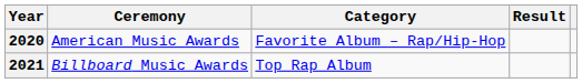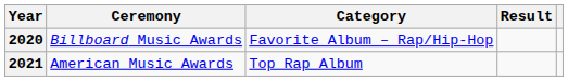2020 | Ceremony: American Music Awards -> Billboard Music Awards
2021 | Ceremony: Billboard Music Awards -> American Music Awards
